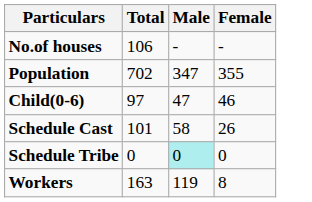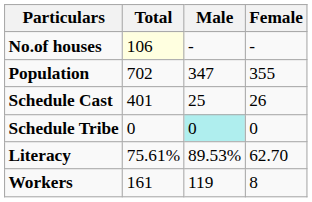No.of houses | Total: no background -> lightyellow background
- row: Child(0-6) | 97 | 47 | 46
Schedule Cast | Total: 101 -> 401
Schedule Cast | Male: 58 -> 25
+ row: Literacy | 75.61% | 89.53% | 62.70
Workers | Total: 163 -> 161
